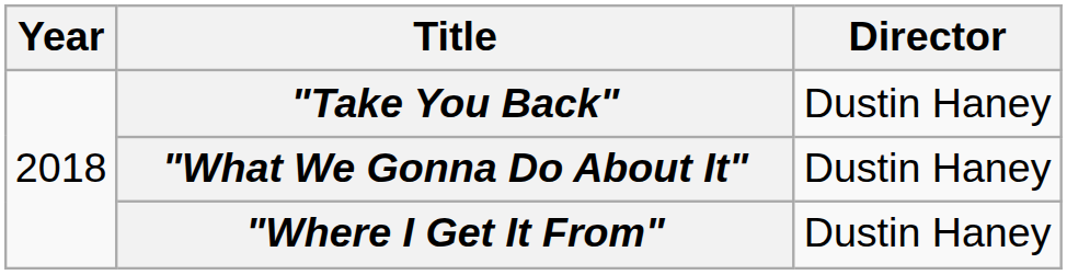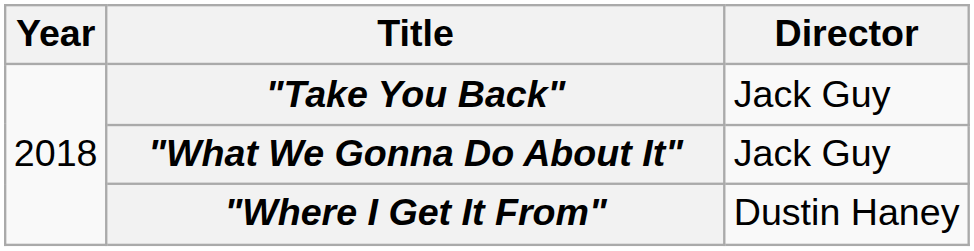"Take You Back" | Director: Dustin Haney -> Jack Guy
"What We Gonna Do About It" | Director: Dustin Haney -> Jack Guy
